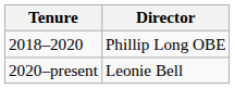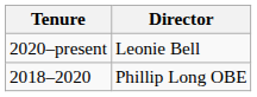rows swapped: 2018–2020 <-> 2020–present
